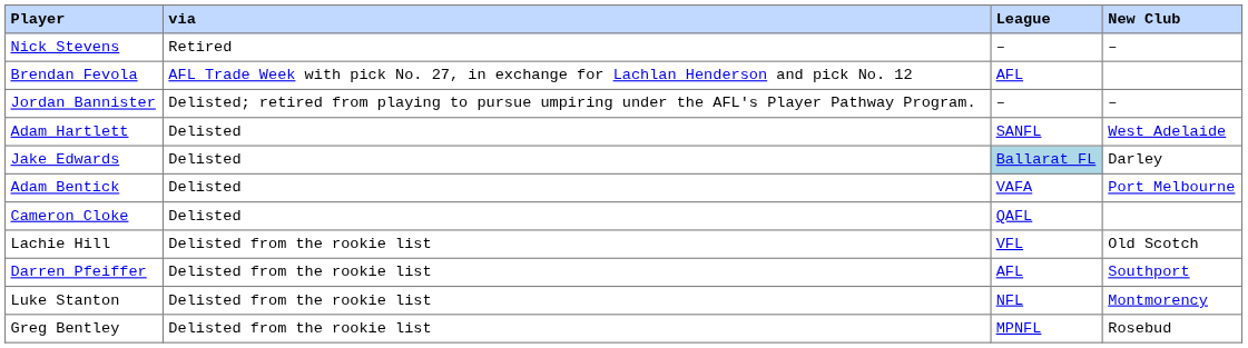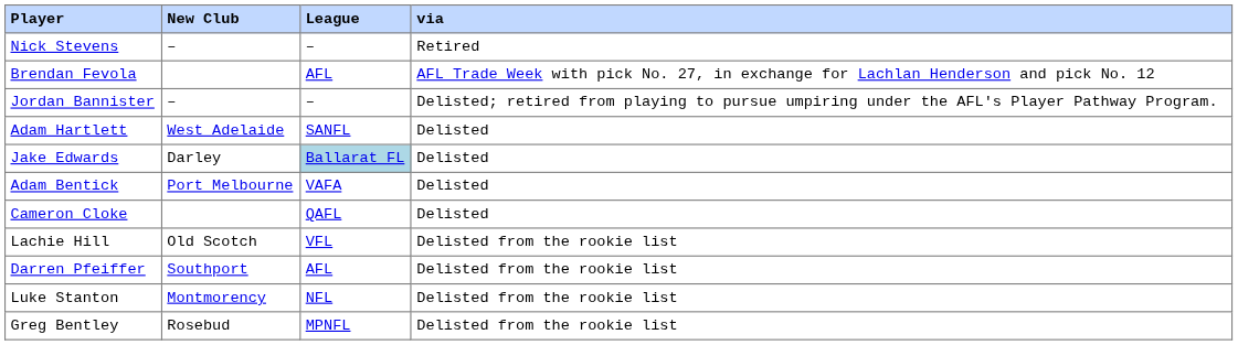columns swapped: New Club <-> via
